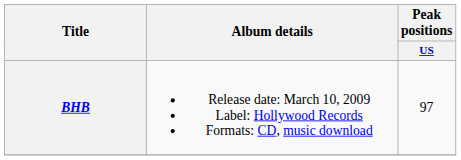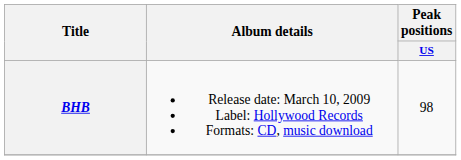BHB | Peak positions / US: 97 -> 98
